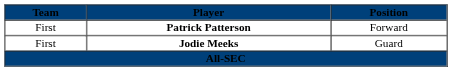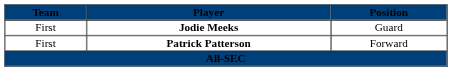rows swapped: Jodie Meeks <-> Patrick Patterson
